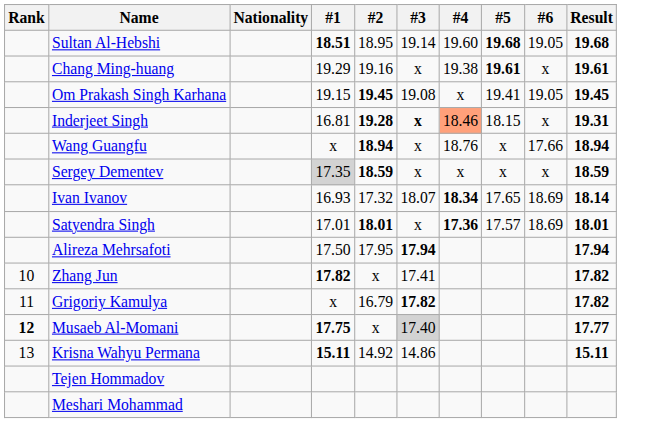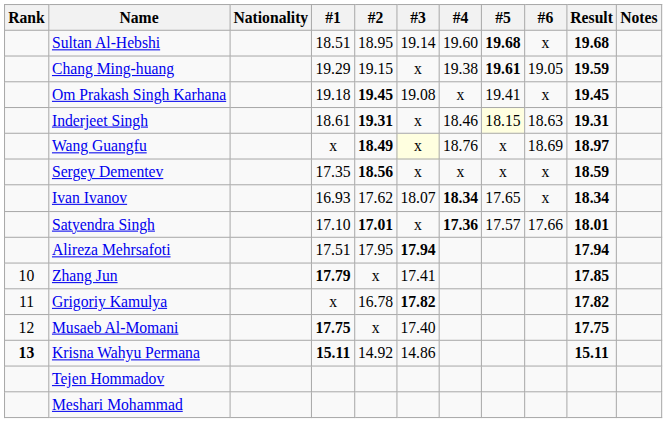+ column: Notes
Sultan Al-Hebshi | #1: bold -> normal
Sultan Al-Hebshi | #6: 19.05 -> x
Chang Ming-huang | #2: 19.16 -> 19.15
Chang Ming-huang | #6: x -> 19.05
Chang Ming-huang | Result: 19.61 -> 19.59
Om Prakash Singh Karhana | #1: 19.15 -> 19.18
Om Prakash Singh Karhana | #6: 19.05 -> x
Inderjeet Singh | #1: 16.81 -> 18.61
Inderjeet Singh | #2: 19.28 -> 19.31
Inderjeet Singh | #3: bold -> normal
Inderjeet Singh | #4: lightsalmon background -> no background
Inderjeet Singh | #5: no background -> lightyellow background
Inderjeet Singh | #6: x -> 18.63
Wang Guangfu | #2: 18.94 -> 18.49
Wang Guangfu | #3: no background -> lightyellow background
Wang Guangfu | #6: 17.66 -> 18.69
Wang Guangfu | Result: 18.94 -> 18.97
Sergey Dementev | #1: lightgrey background -> no background
Sergey Dementev | #2: 18.59 -> 18.56
Ivan Ivanov | #2: 17.32 -> 17.62
Ivan Ivanov | #6: 18.69 -> x
Ivan Ivanov | Result: 18.14 -> 18.34
Satyendra Singh | #1: 17.01 -> 17.10
Satyendra Singh | #2: 18.01 -> 17.01
Satyendra Singh | #6: 18.69 -> 17.66
Alireza Mehrsafoti | #1: 17.50 -> 17.51
Zhang Jun | #1: 17.82 -> 17.79
Zhang Jun | Result: 17.82 -> 17.85
Grigoriy Kamulya | #2: 16.79 -> 16.78
Musaeb Al-Momani | Rank: bold -> normal
Musaeb Al-Momani | #3: lightgrey background -> no background
Musaeb Al-Momani | Result: 17.77 -> 17.75
Krisna Wahyu Permana | Rank: normal -> bold
